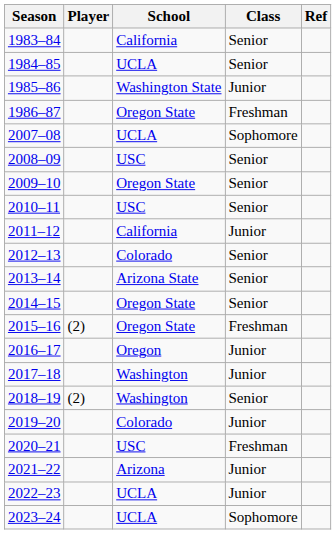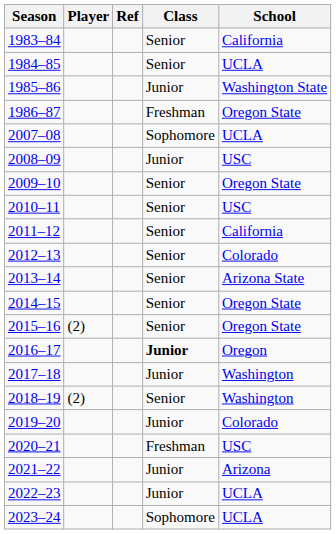columns swapped: School <-> Ref
2008–09 | Class: Senior -> Junior
2011–12 | Class: Junior -> Senior
2015–16 | Class: Freshman -> Senior
2016–17 | Class: normal -> bold
